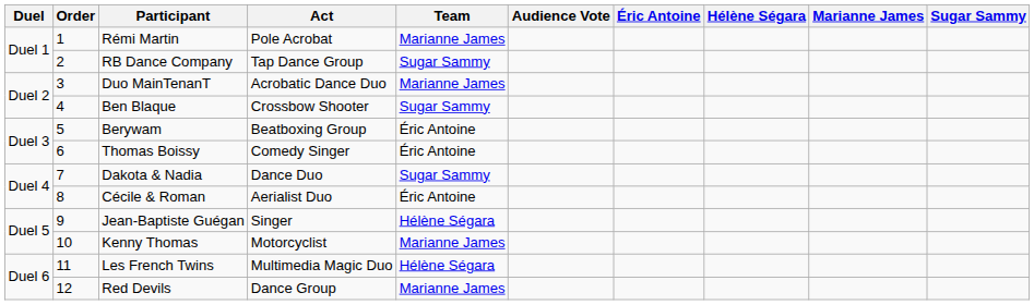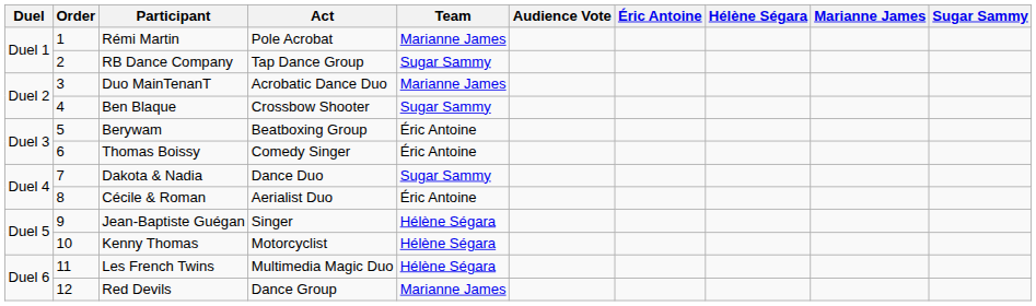Kenny Thomas | Team: Marianne James -> Hélène Ségara
